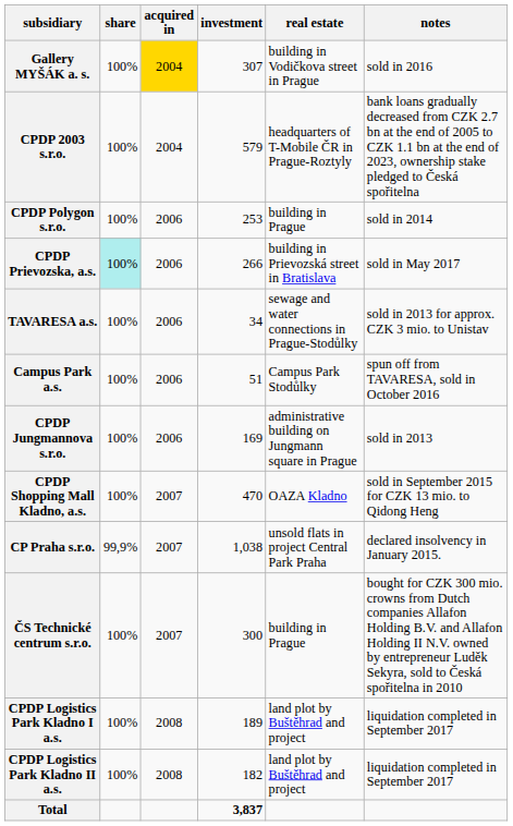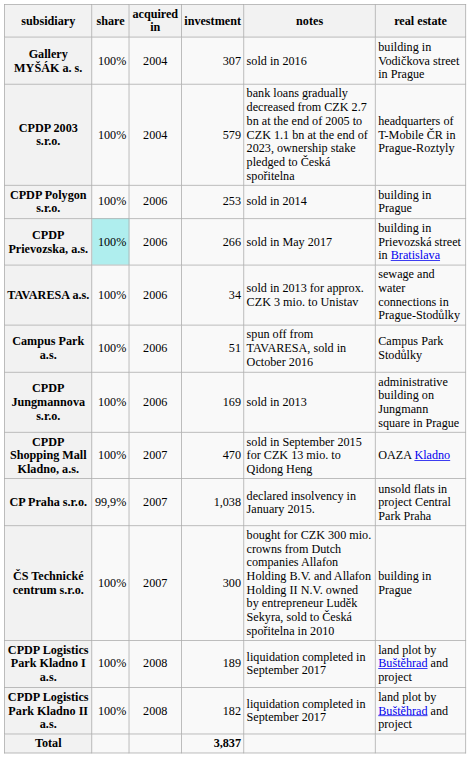columns swapped: real estate <-> notes
Gallery MYŠÁK a. s. | acquired in: gold background -> no background
